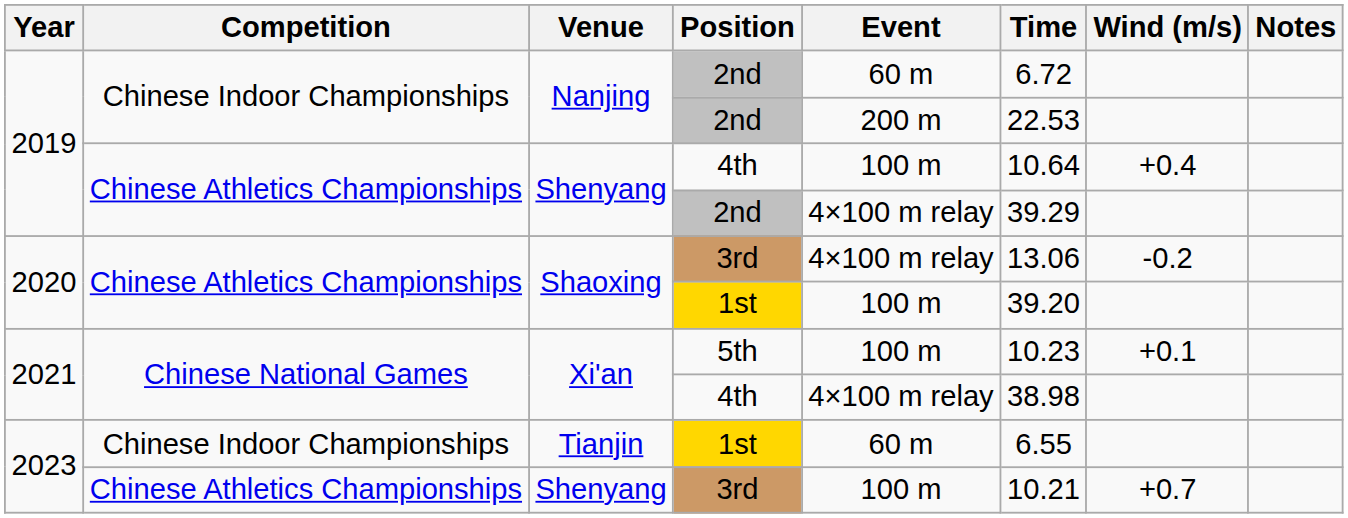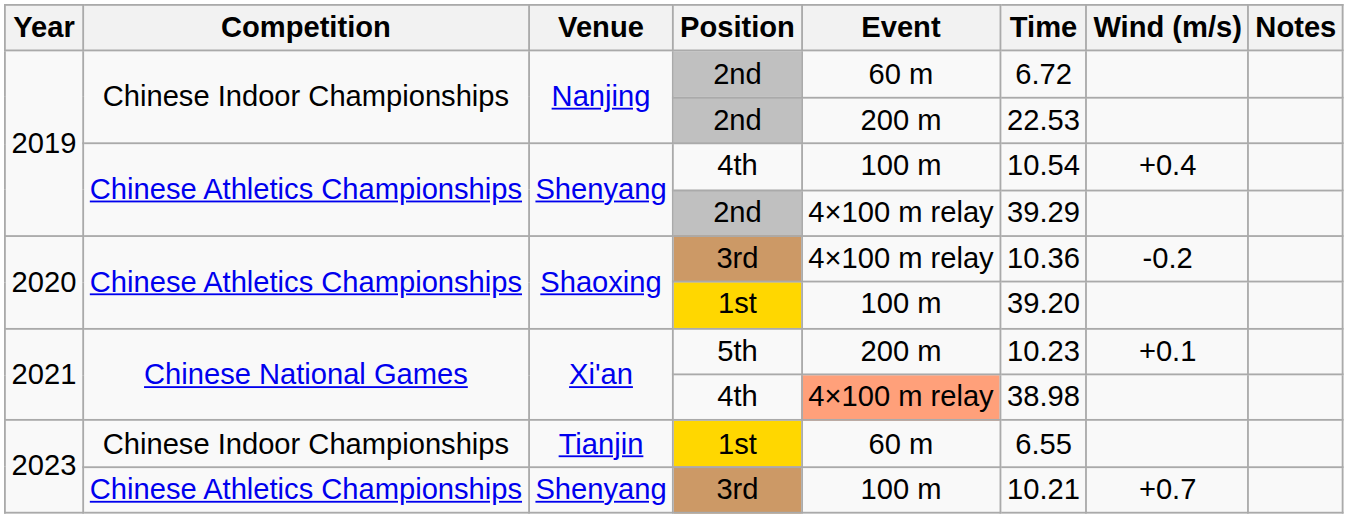Shenyang / 4th | Time: 10.64 -> 10.54
Shaoxing / 3rd | Time: 13.06 -> 10.36
Xi'an / 5th | Event: 100 m -> 200 m
Xi'an / 4th | Event: no background -> lightsalmon background
